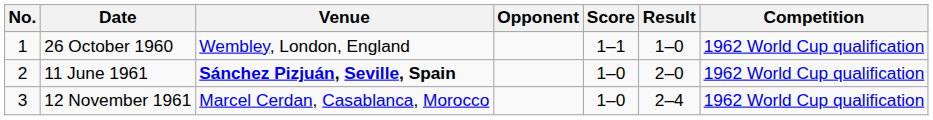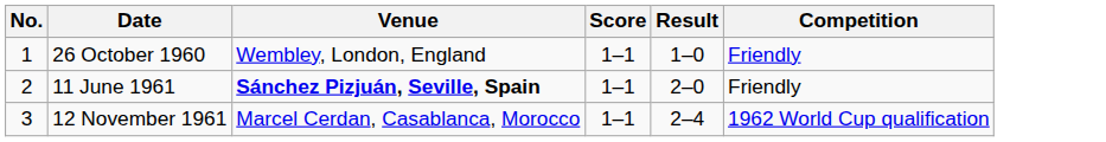- column: Opponent
26 October 1960 | Competition: 1962 World Cup qualification -> Friendly
11 June 1961 | Score: 1–0 -> 1–1
11 June 1961 | Competition: 1962 World Cup qualification -> Friendly
12 November 1961 | Score: 1–0 -> 1–1
